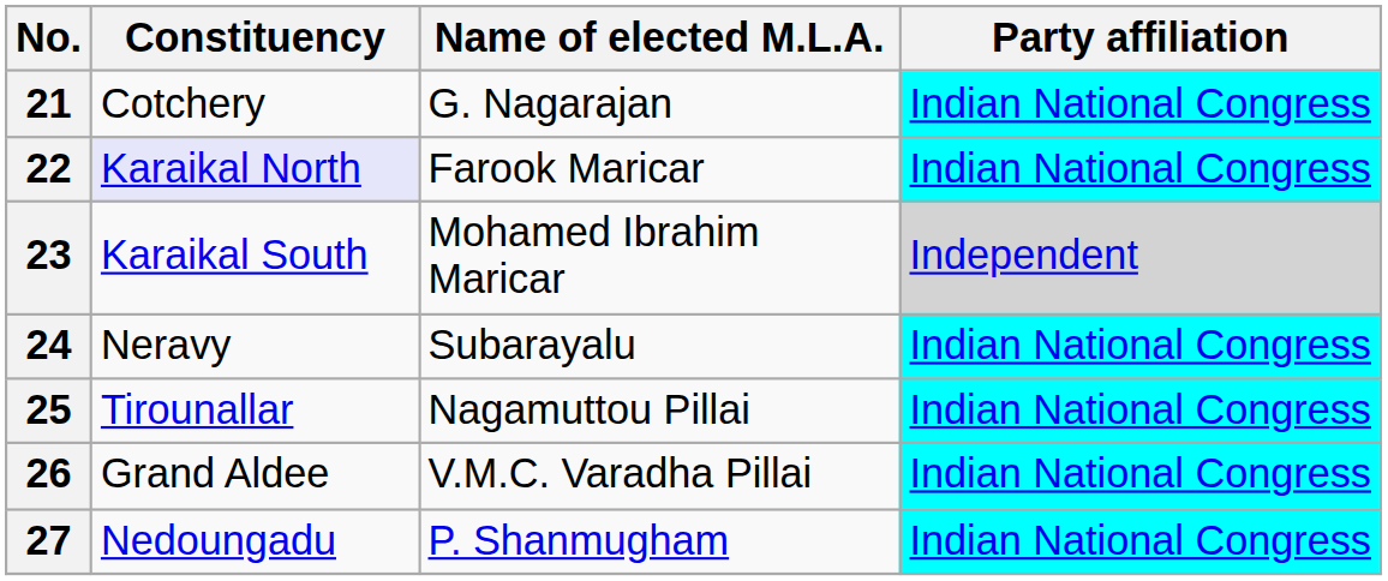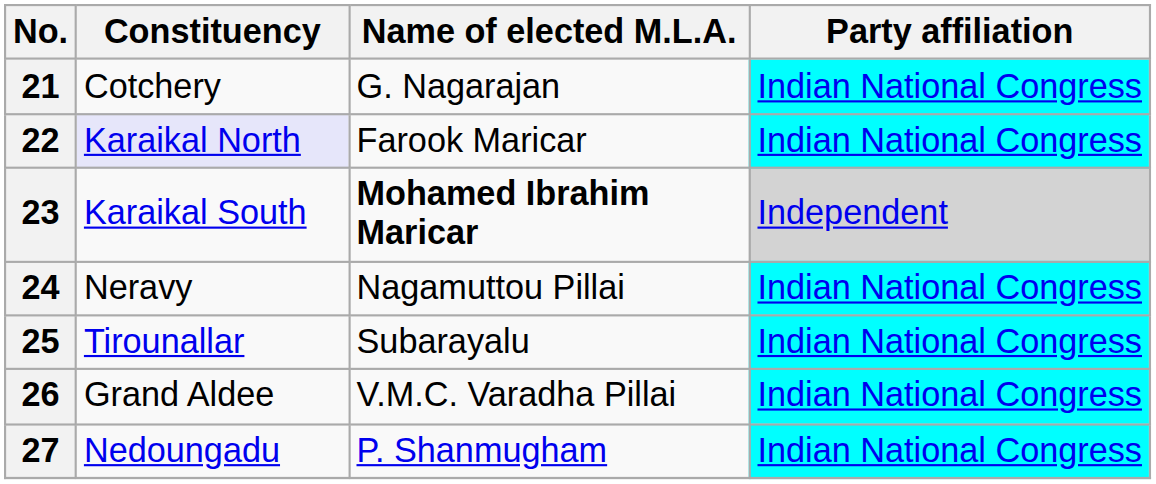23 | Name of elected M.L.A.: normal -> bold
24 | Name of elected M.L.A.: Subarayalu -> Nagamuttou Pillai
25 | Name of elected M.L.A.: Nagamuttou Pillai -> Subarayalu
